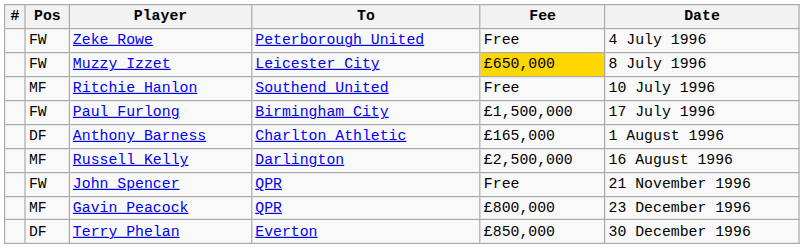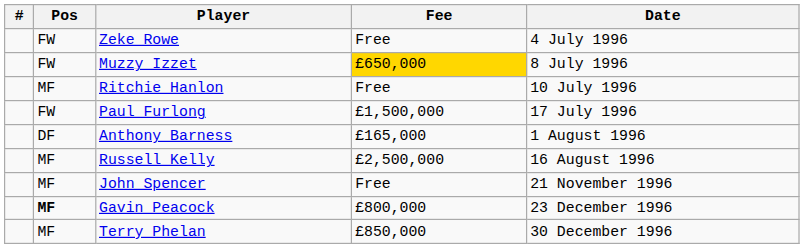- column: To | Peterborough United | Leicester City | Southend United | Birmingham City | Charlton Athletic | Darlington | QPR | QPR | Everton
John Spencer | Pos: FW -> MF
Gavin Peacock | Pos: normal -> bold
Terry Phelan | Pos: DF -> MF
